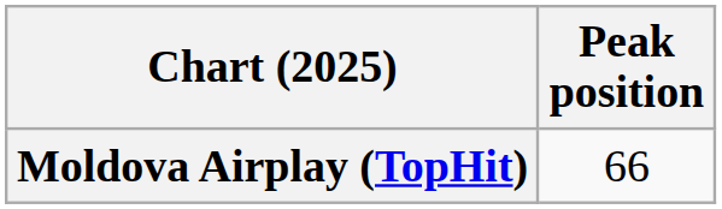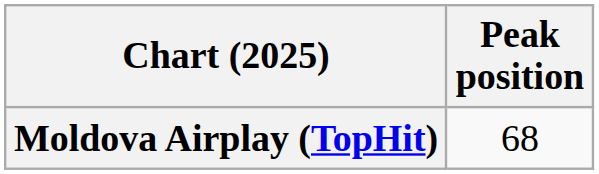Moldova Airplay (TopHit) | Peak position: 66 -> 68
